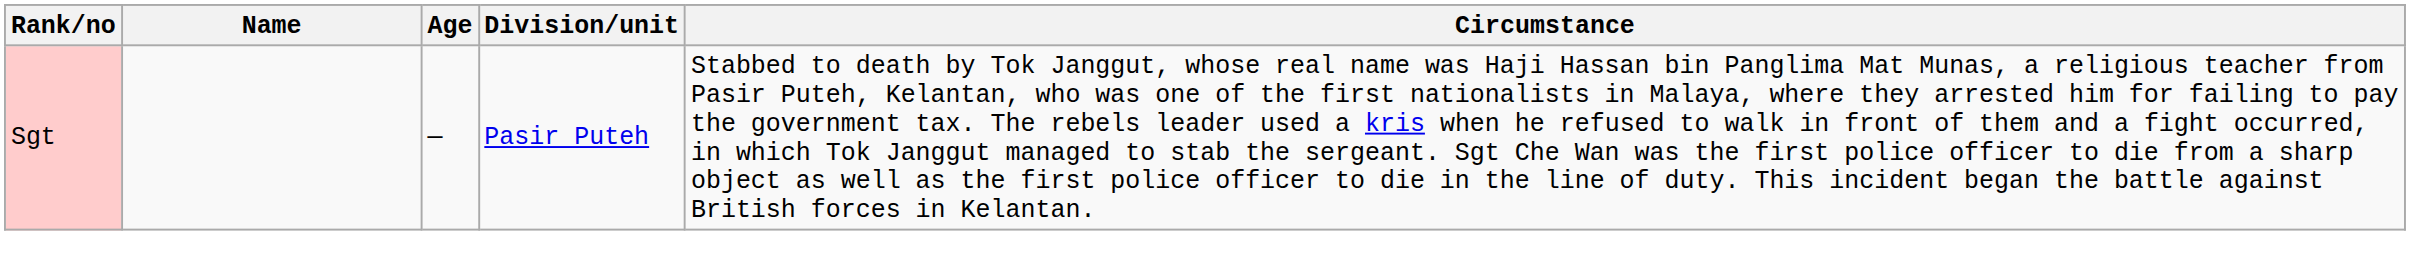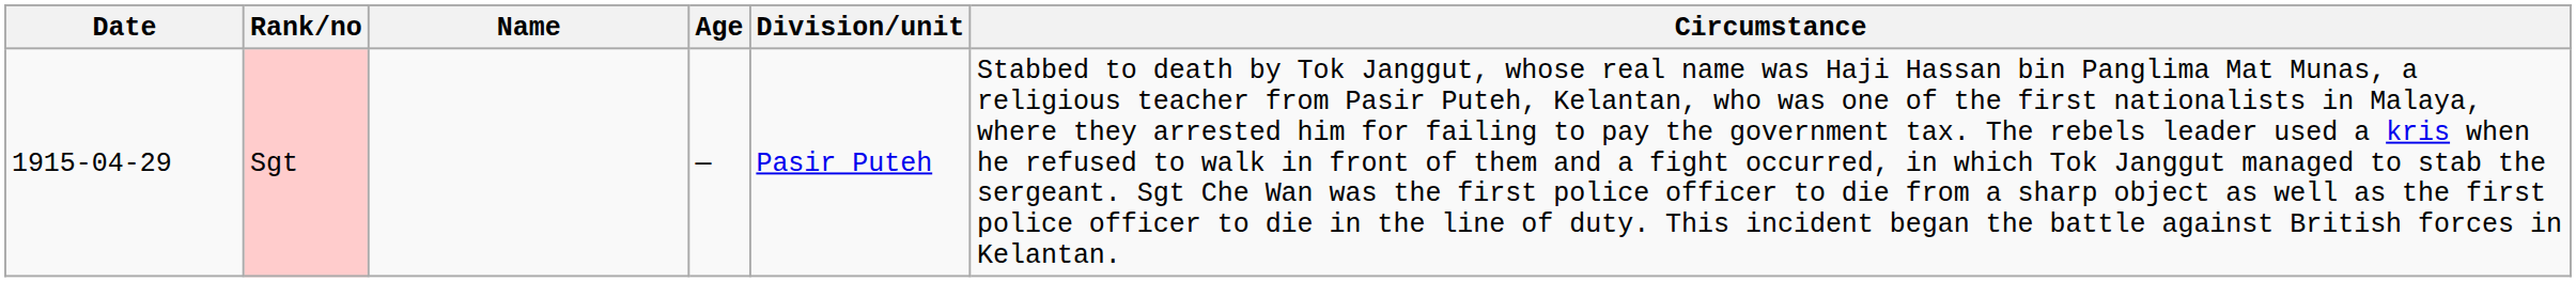+ column: Date | 1915-04-29
